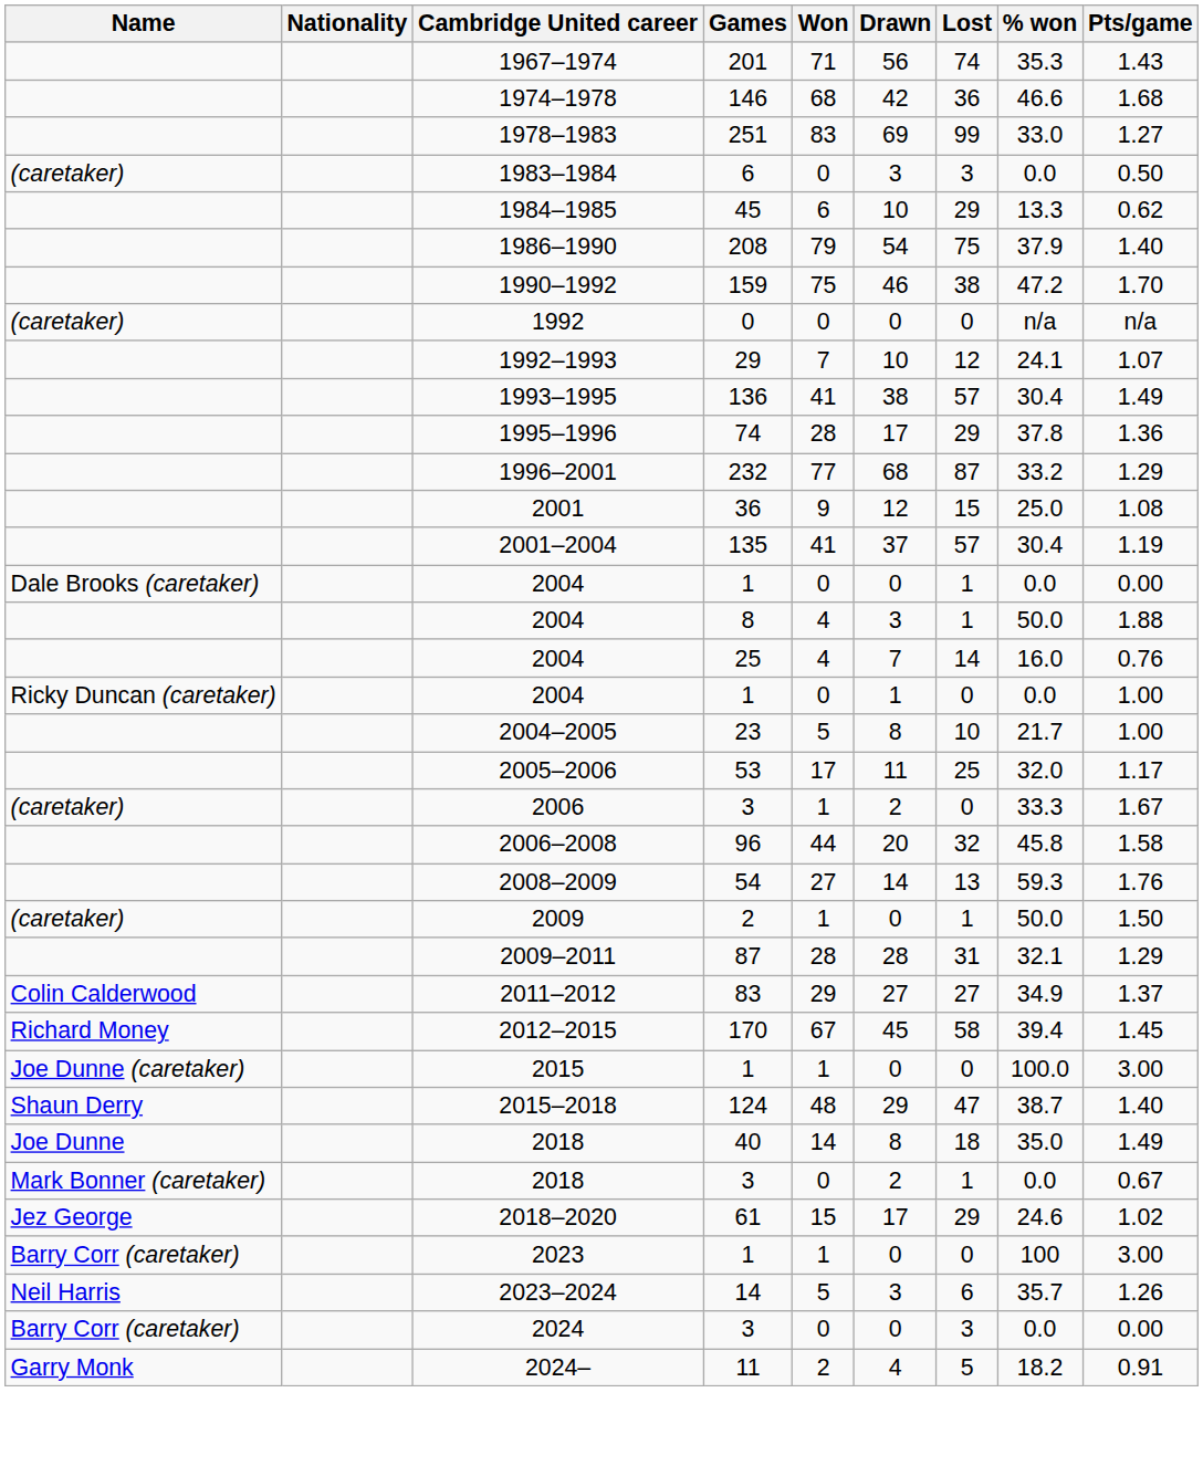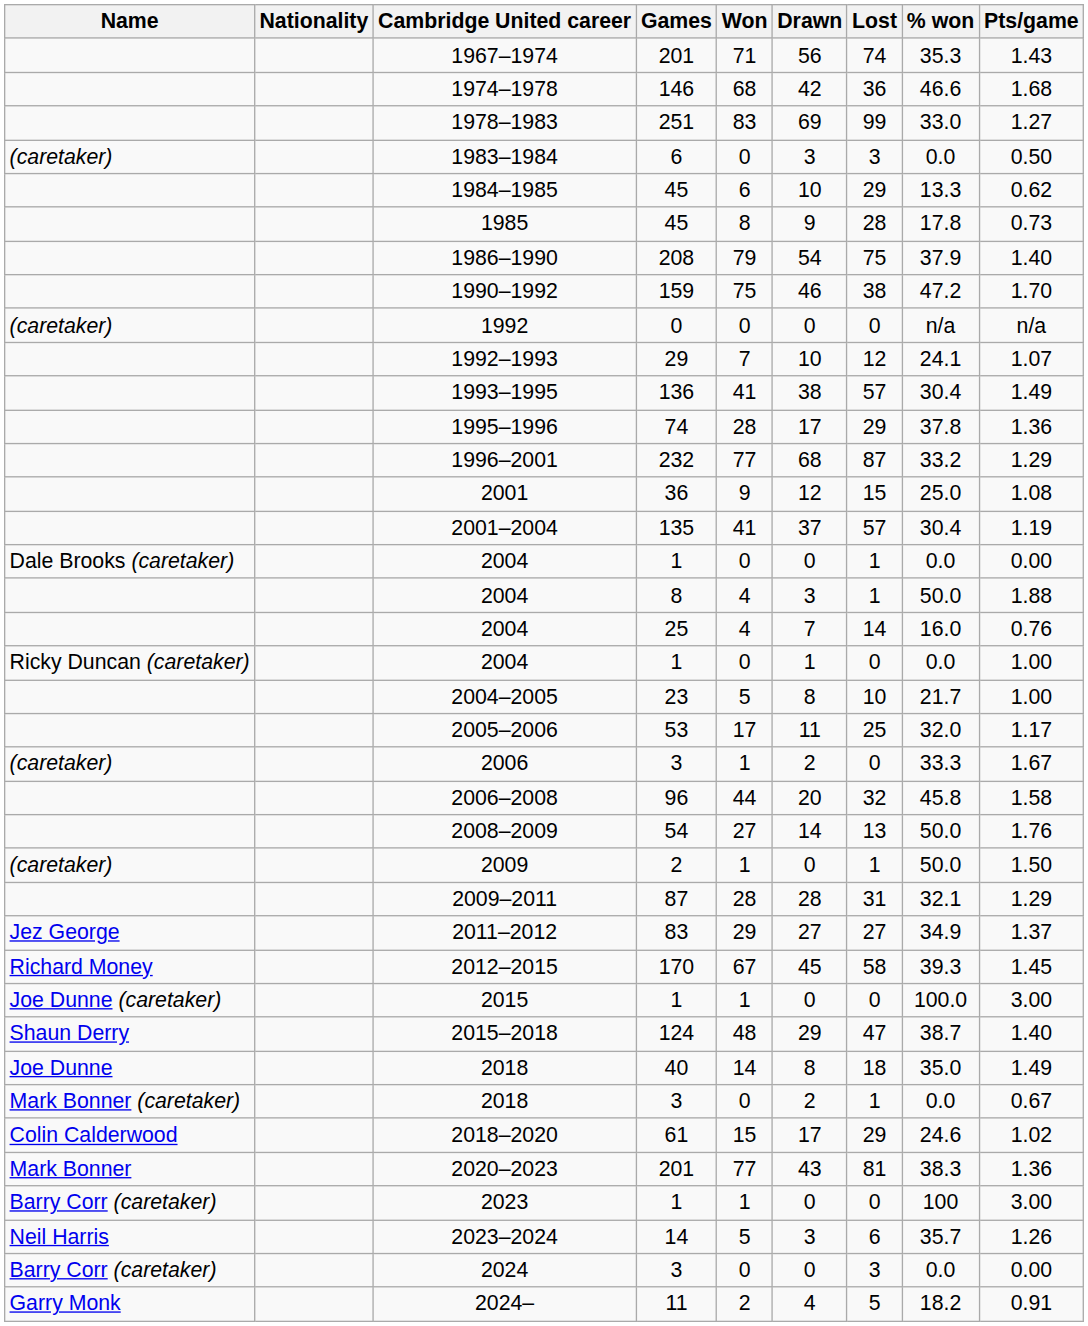+ row: 1985 | 45 | 8 | 9 | 28 | 17.8 | 0.73
2008–2009 | % won: 59.3 -> 50.0
2011–2012 | Name: Colin Calderwood -> Jez George
2012–2015 | % won: 39.4 -> 39.3
2018–2020 | Name: Jez George -> Colin Calderwood
+ row: Mark Bonner | 2020–2023 | 201 | 77 | 43 | 81 | 38.3 | 1.36
